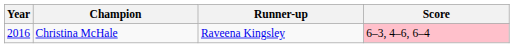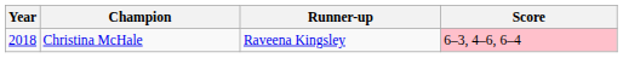Christina McHale | Year: 2016 -> 2018
